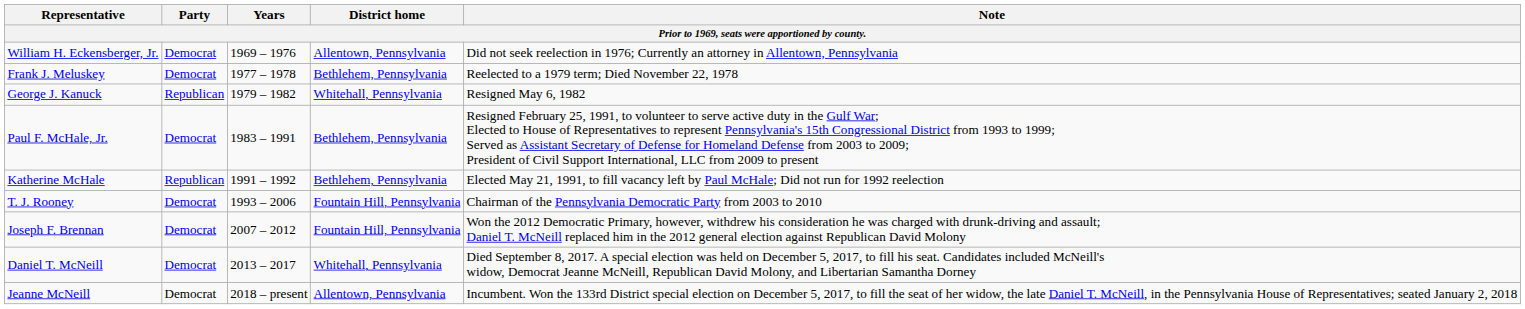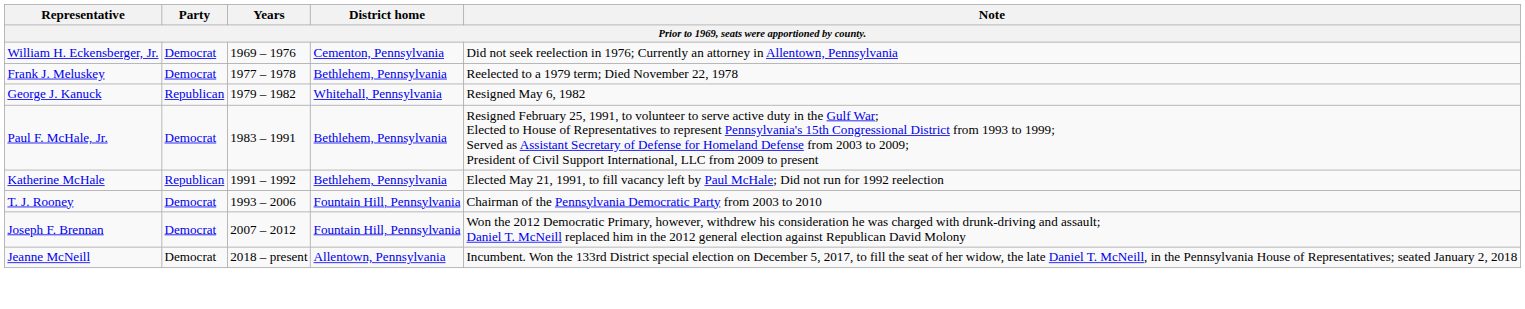William H. Eckensberger, Jr. | District home: Allentown, Pennsylvania -> Cementon, Pennsylvania
- row: Daniel T. McNeill | Democrat | 2013 – 2017 | Whitehall, Pennsylvania | Died September 8, 2017. A special election was held on December 5, 2017, to fill his seat. Candidates included McNeill's widow, Democrat Jeanne McNeill, Republican David Molony, and Libertarian Samantha Dorney
